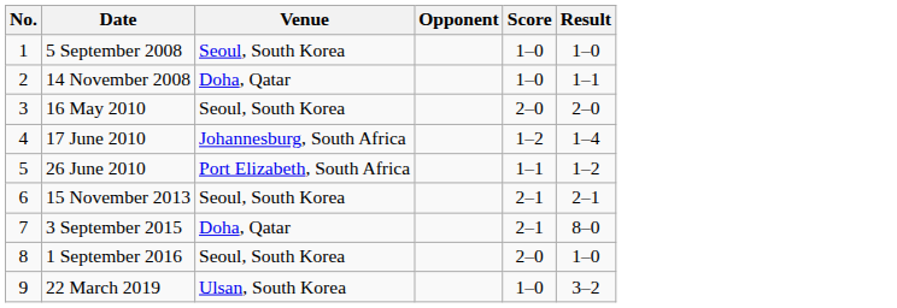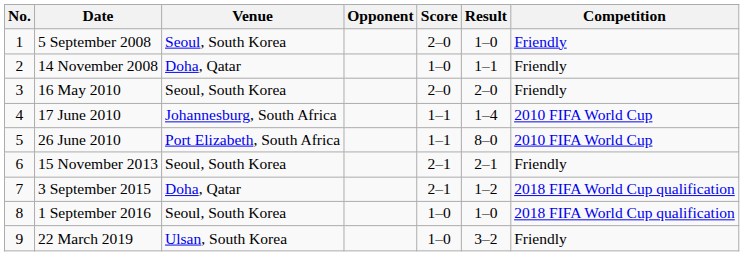+ column: Competition | Friendly | Friendly | Friendly | 2010 FIFA World Cup | 2010 FIFA World Cup | Friendly | 2018 FIFA World Cup qualification | 2018 FIFA World Cup qualification | Friendly
5 September 2008 | Score: 1–0 -> 2–0
17 June 2010 | Score: 1–2 -> 1–1
26 June 2010 | Result: 1–2 -> 8–0
3 September 2015 | Result: 8–0 -> 1–2
1 September 2016 | Score: 2–0 -> 1–0
